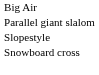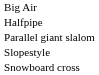+ row: Halfpipe
